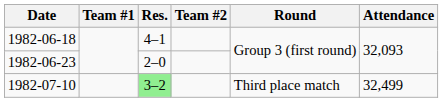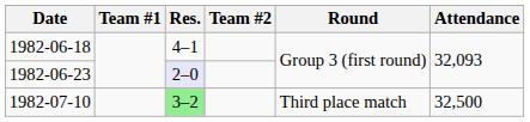1982-06-23 | Res.: no background -> lavender background
1982-07-10 | Attendance: 32,499 -> 32,500
